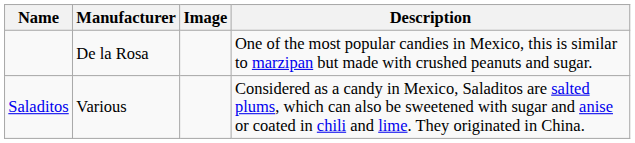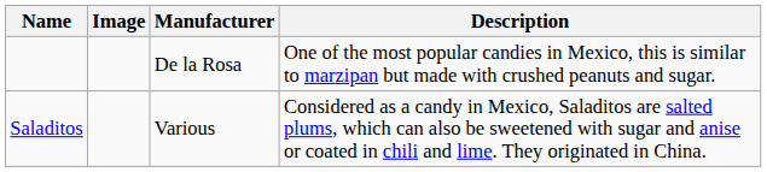columns swapped: Manufacturer <-> Image
